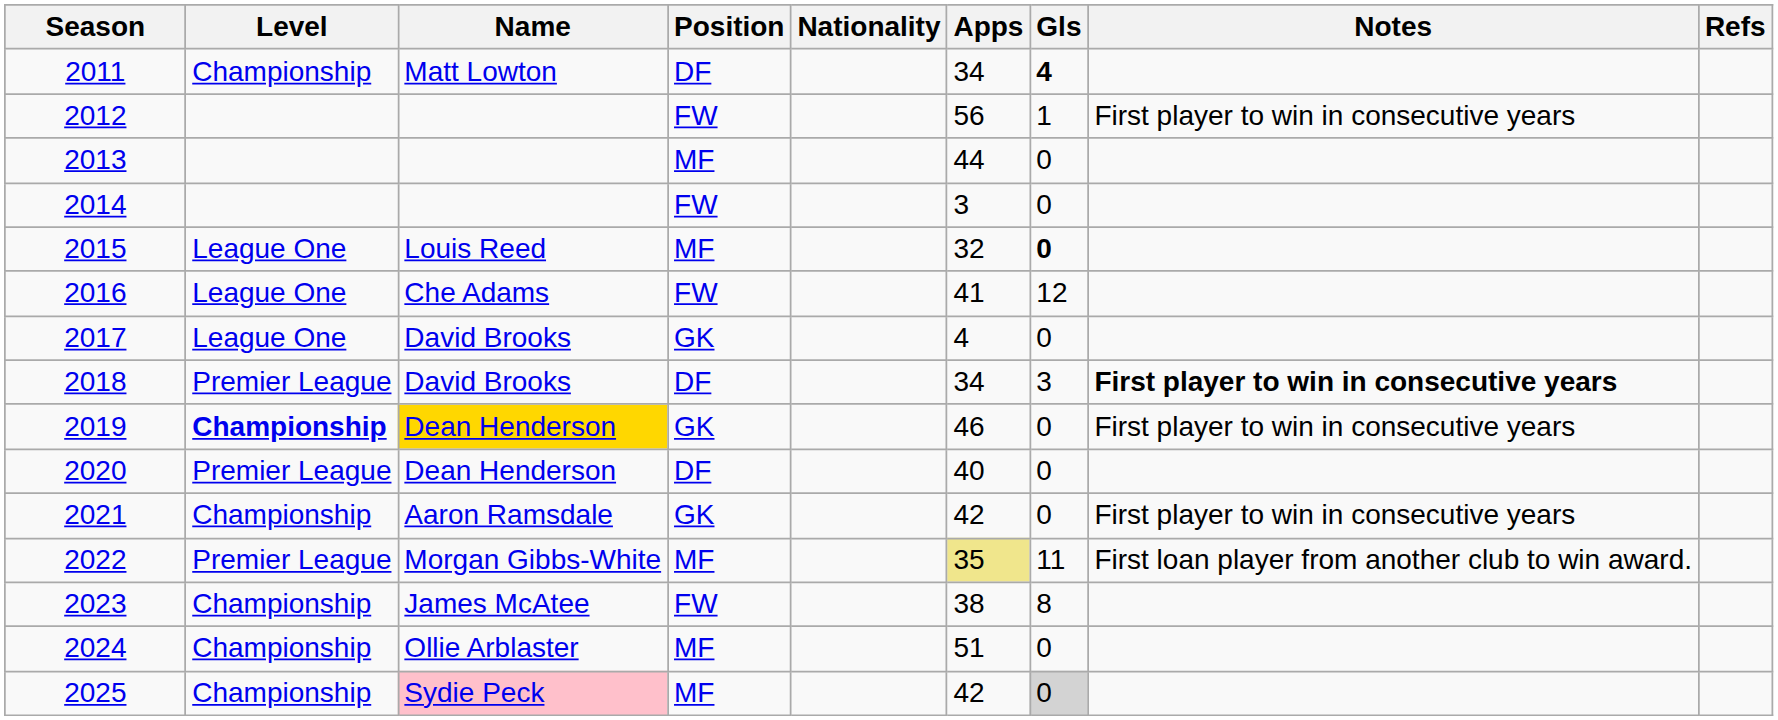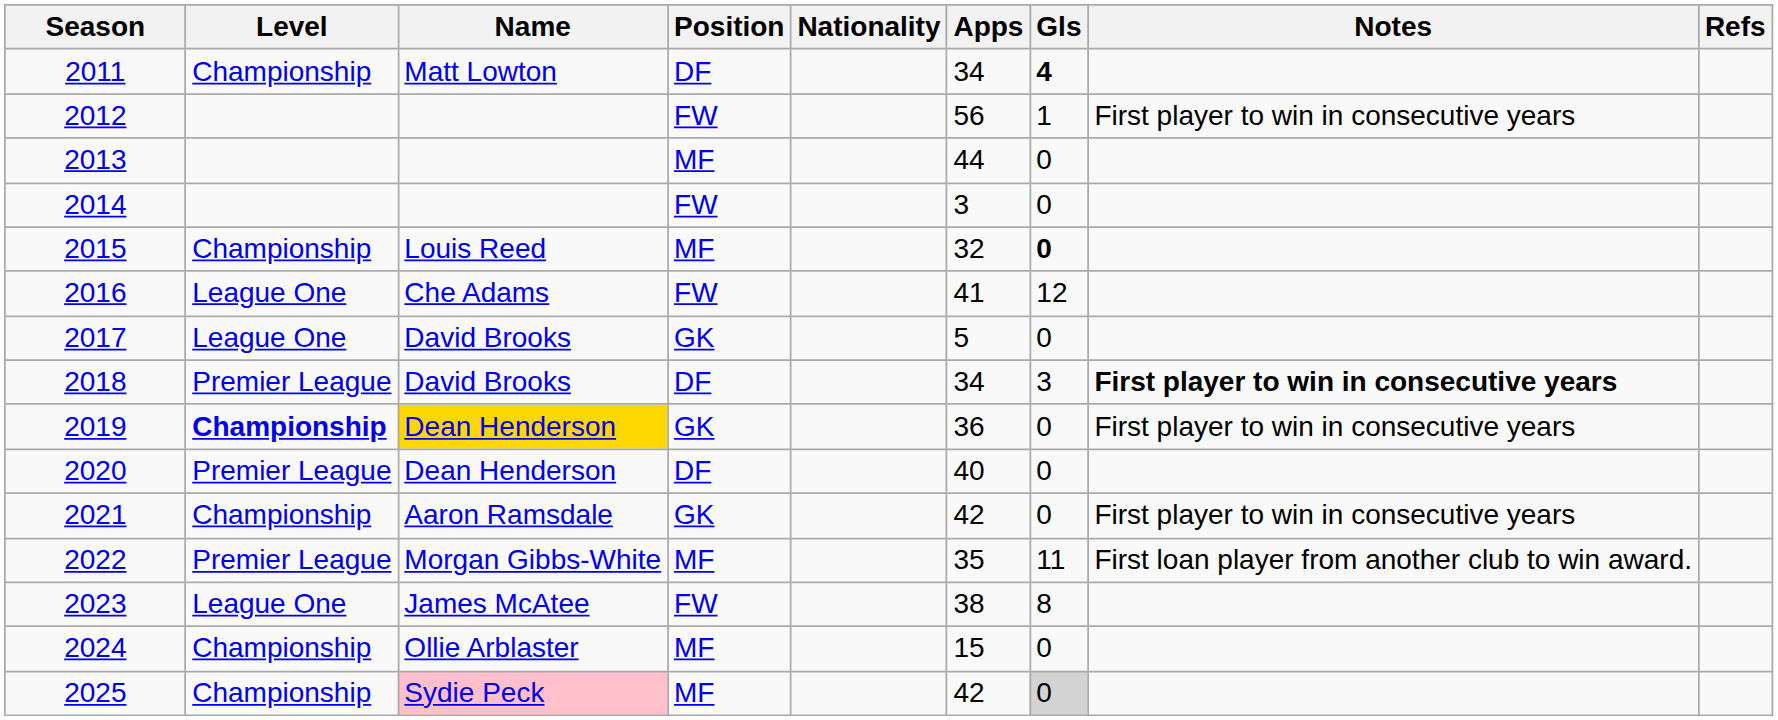2015 | Level: League One -> Championship
2017 | Apps: 4 -> 5
2019 | Apps: 46 -> 36
2022 | Apps: khaki background -> no background
2023 | Level: Championship -> League One
2024 | Apps: 51 -> 15
